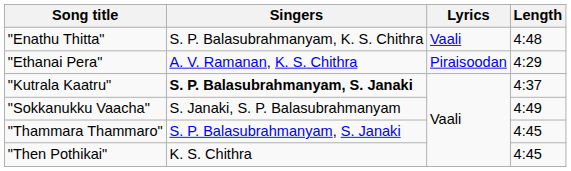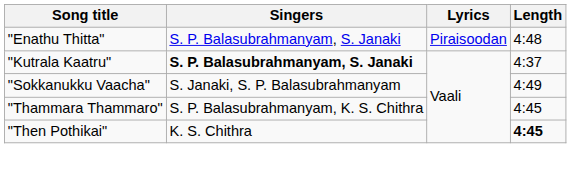"Enathu Thitta" | Singers: S. P. Balasubrahmanyam, K. S. Chithra -> S. P. Balasubrahmanyam, S. Janaki
"Enathu Thitta" | Lyrics: Vaali -> Piraisoodan
- row: "Ethanai Pera" | A. V. Ramanan, K. S. Chithra | Piraisoodan | 4:29
"Thammara Thammaro" | Singers: S. P. Balasubrahmanyam, S. Janaki -> S. P. Balasubrahmanyam, K. S. Chithra
"Then Pothikai" | Length: normal -> bold
